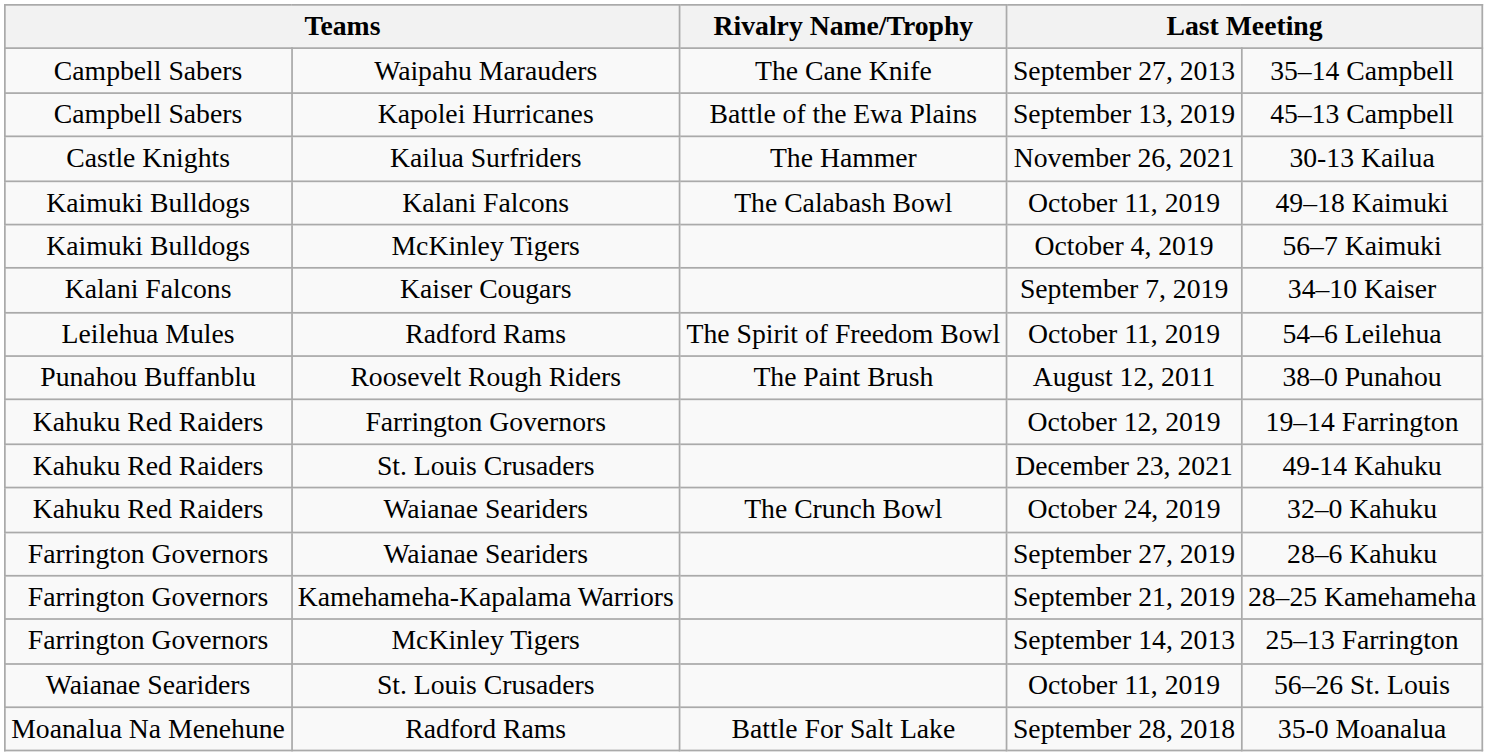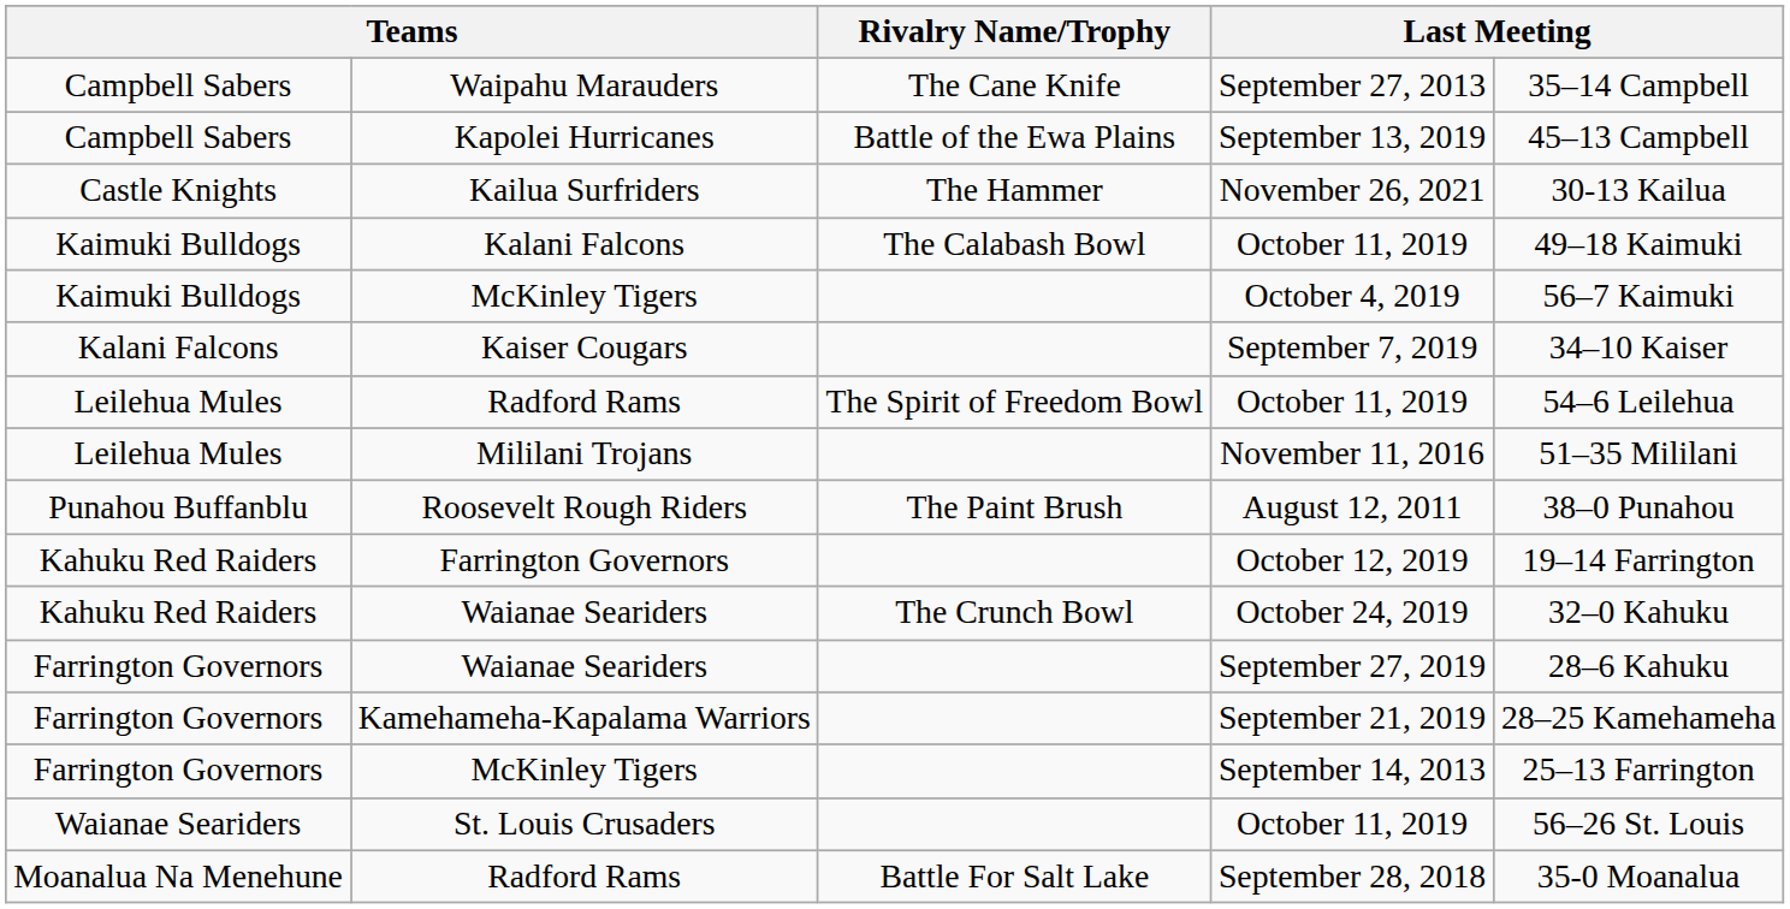+ row: Leilehua Mules | Mililani Trojans | November 11, 2016 | 51–35 Mililani
- row: Kahuku Red Raiders | St. Louis Crusaders | December 23, 2021 | 49-14 Kahuku
